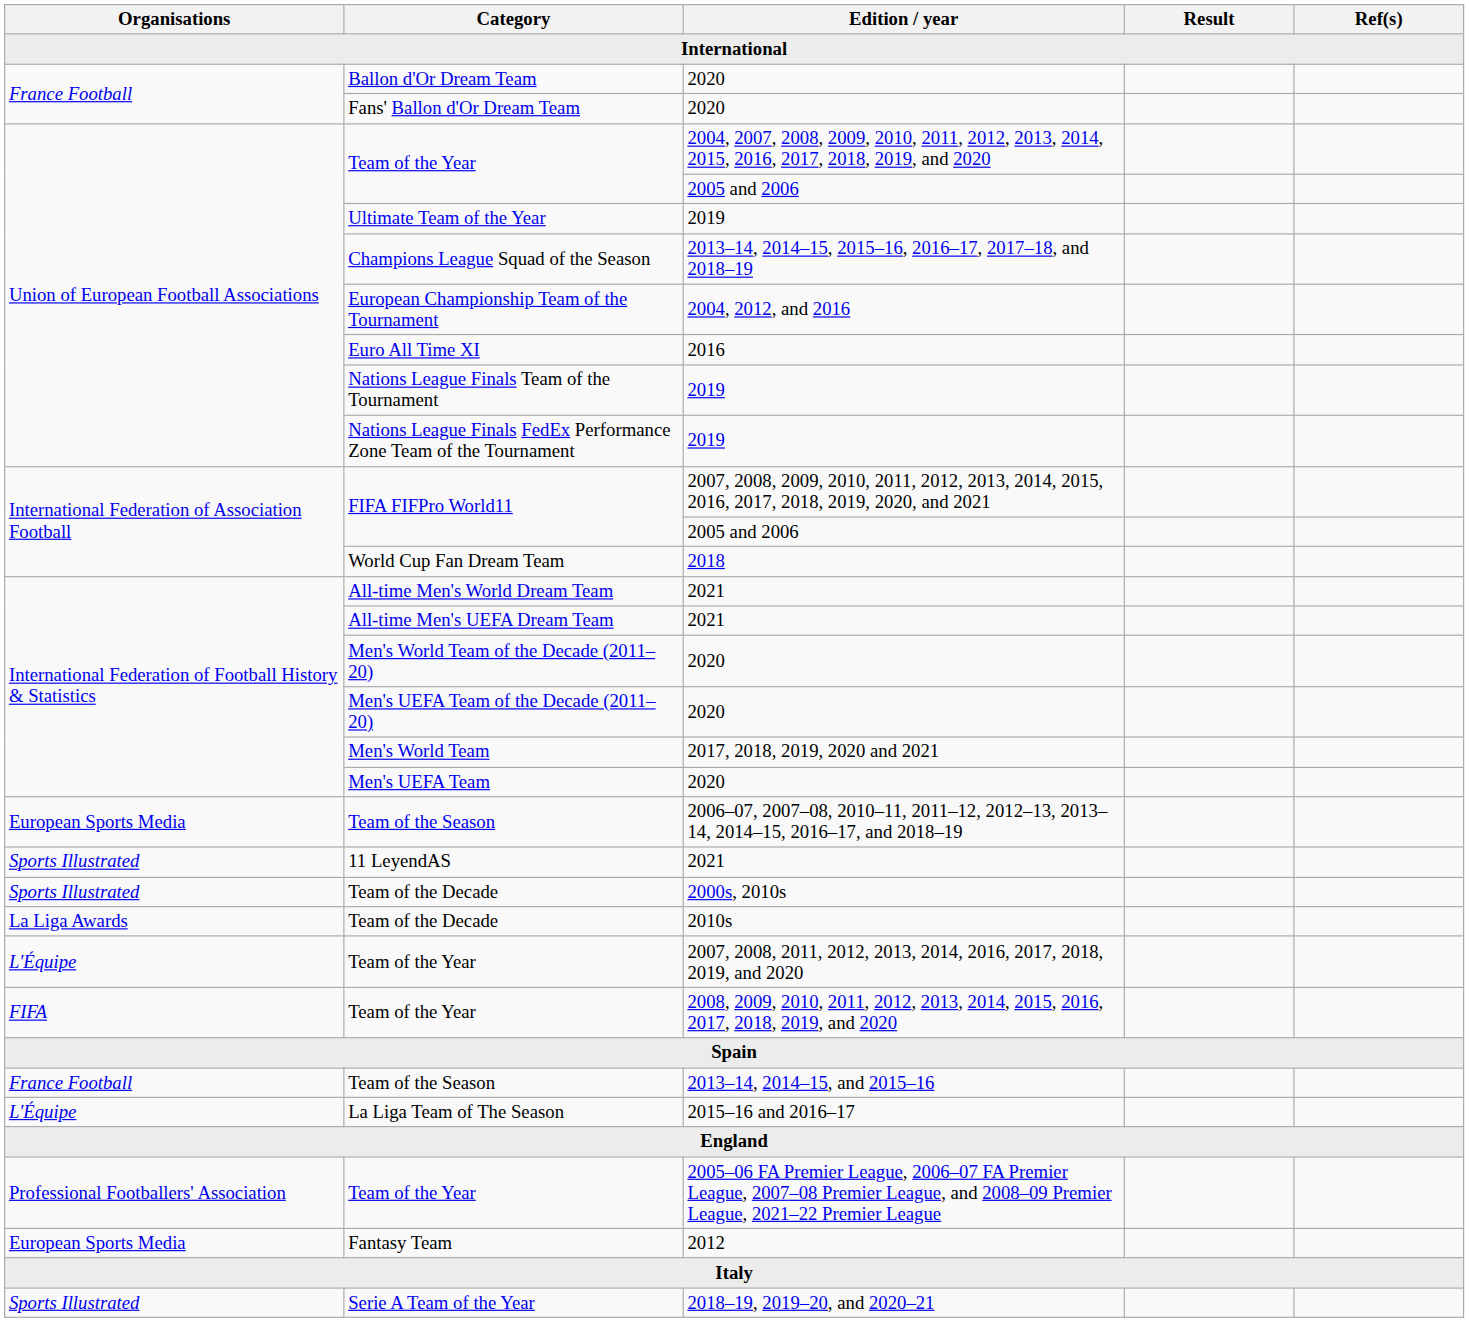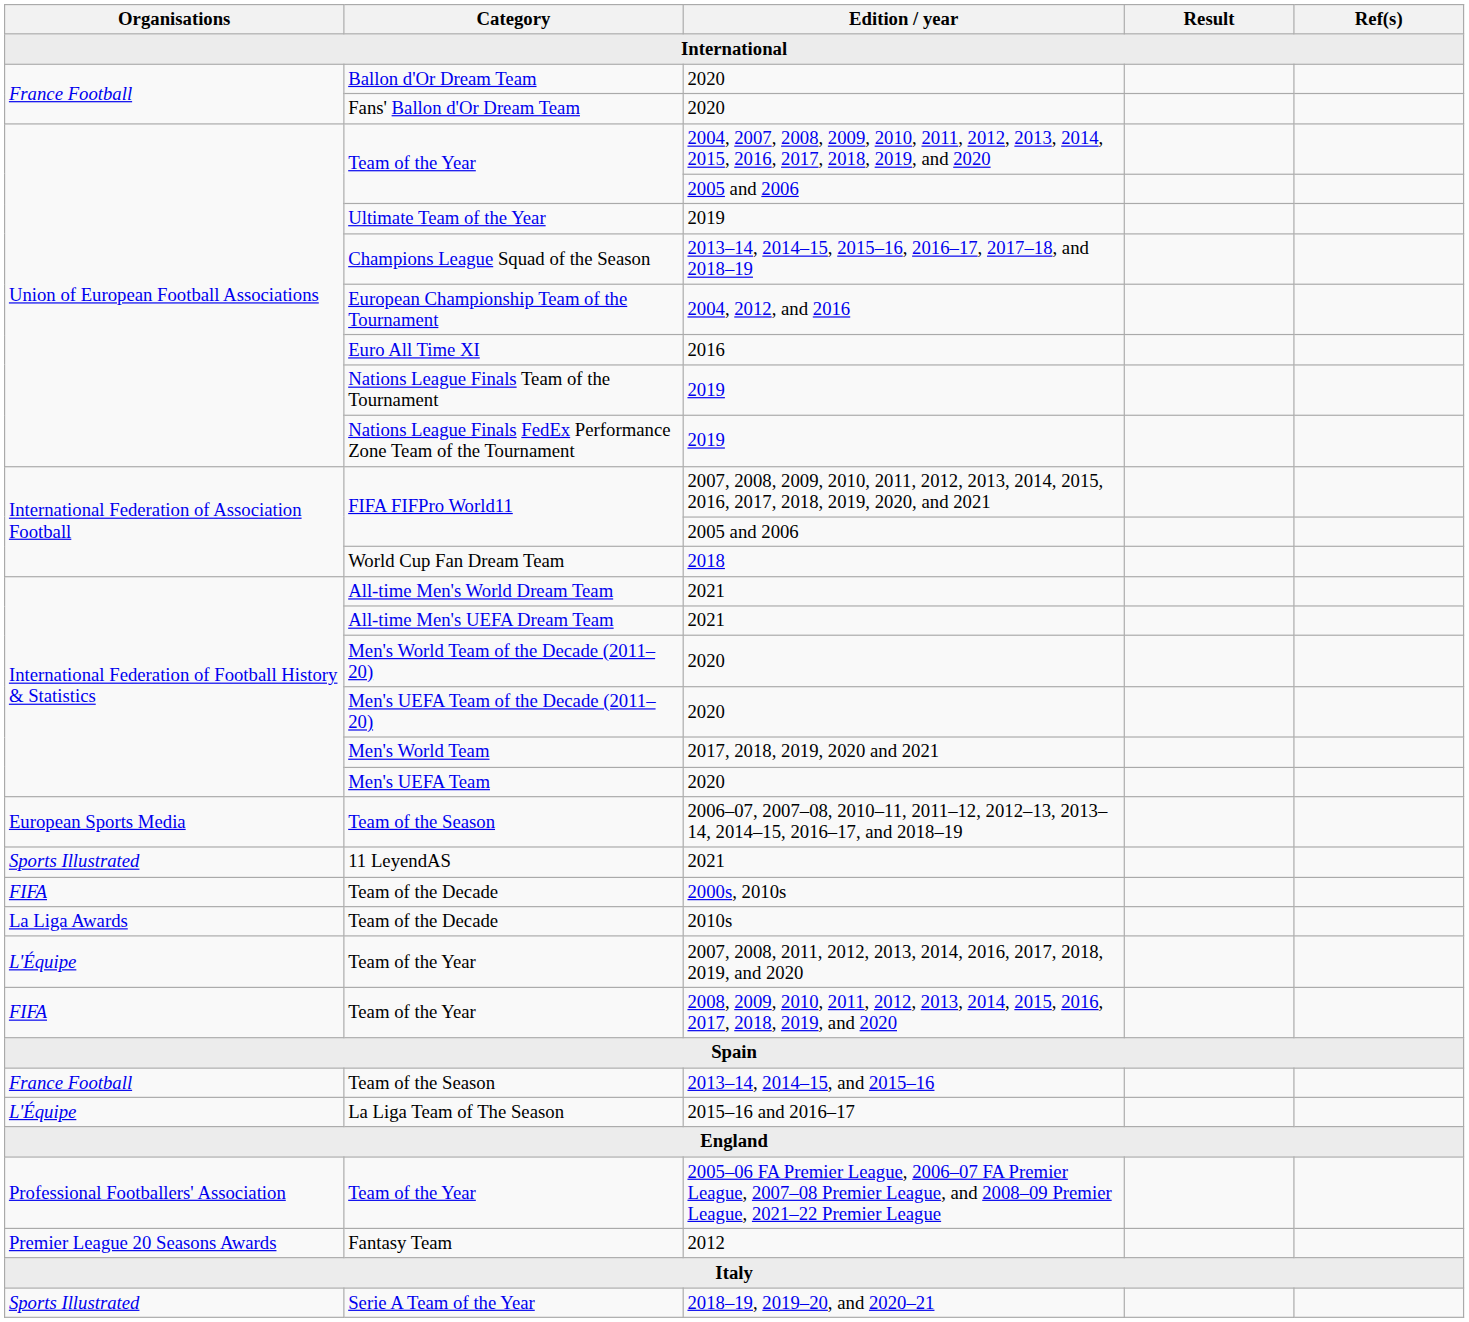Team of the Decade / 2000s, 2010s | Organisations: Sports Illustrated -> FIFA
Fantasy Team | Organisations: European Sports Media -> Premier League 20 Seasons Awards
